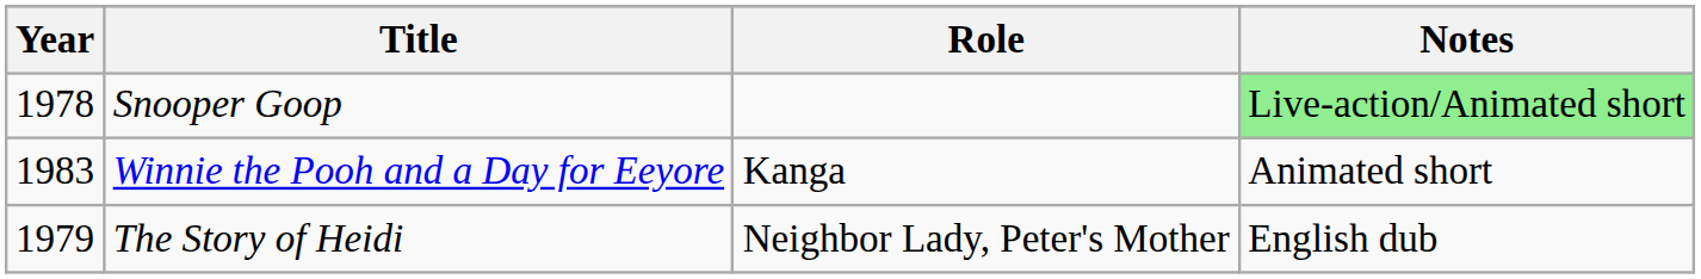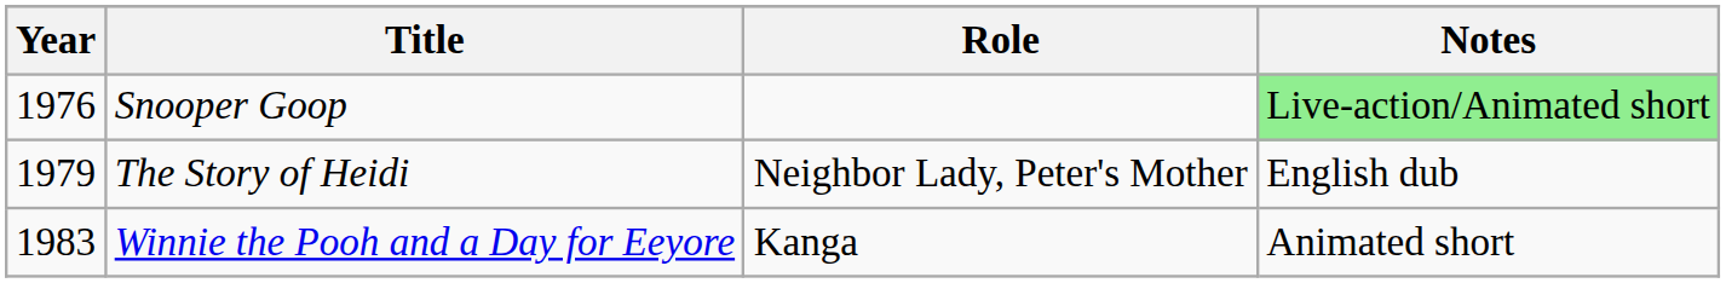Snooper Goop | Year: 1978 -> 1976
rows swapped: The Story of Heidi <-> Winnie the Pooh and a Day for Eeyore
